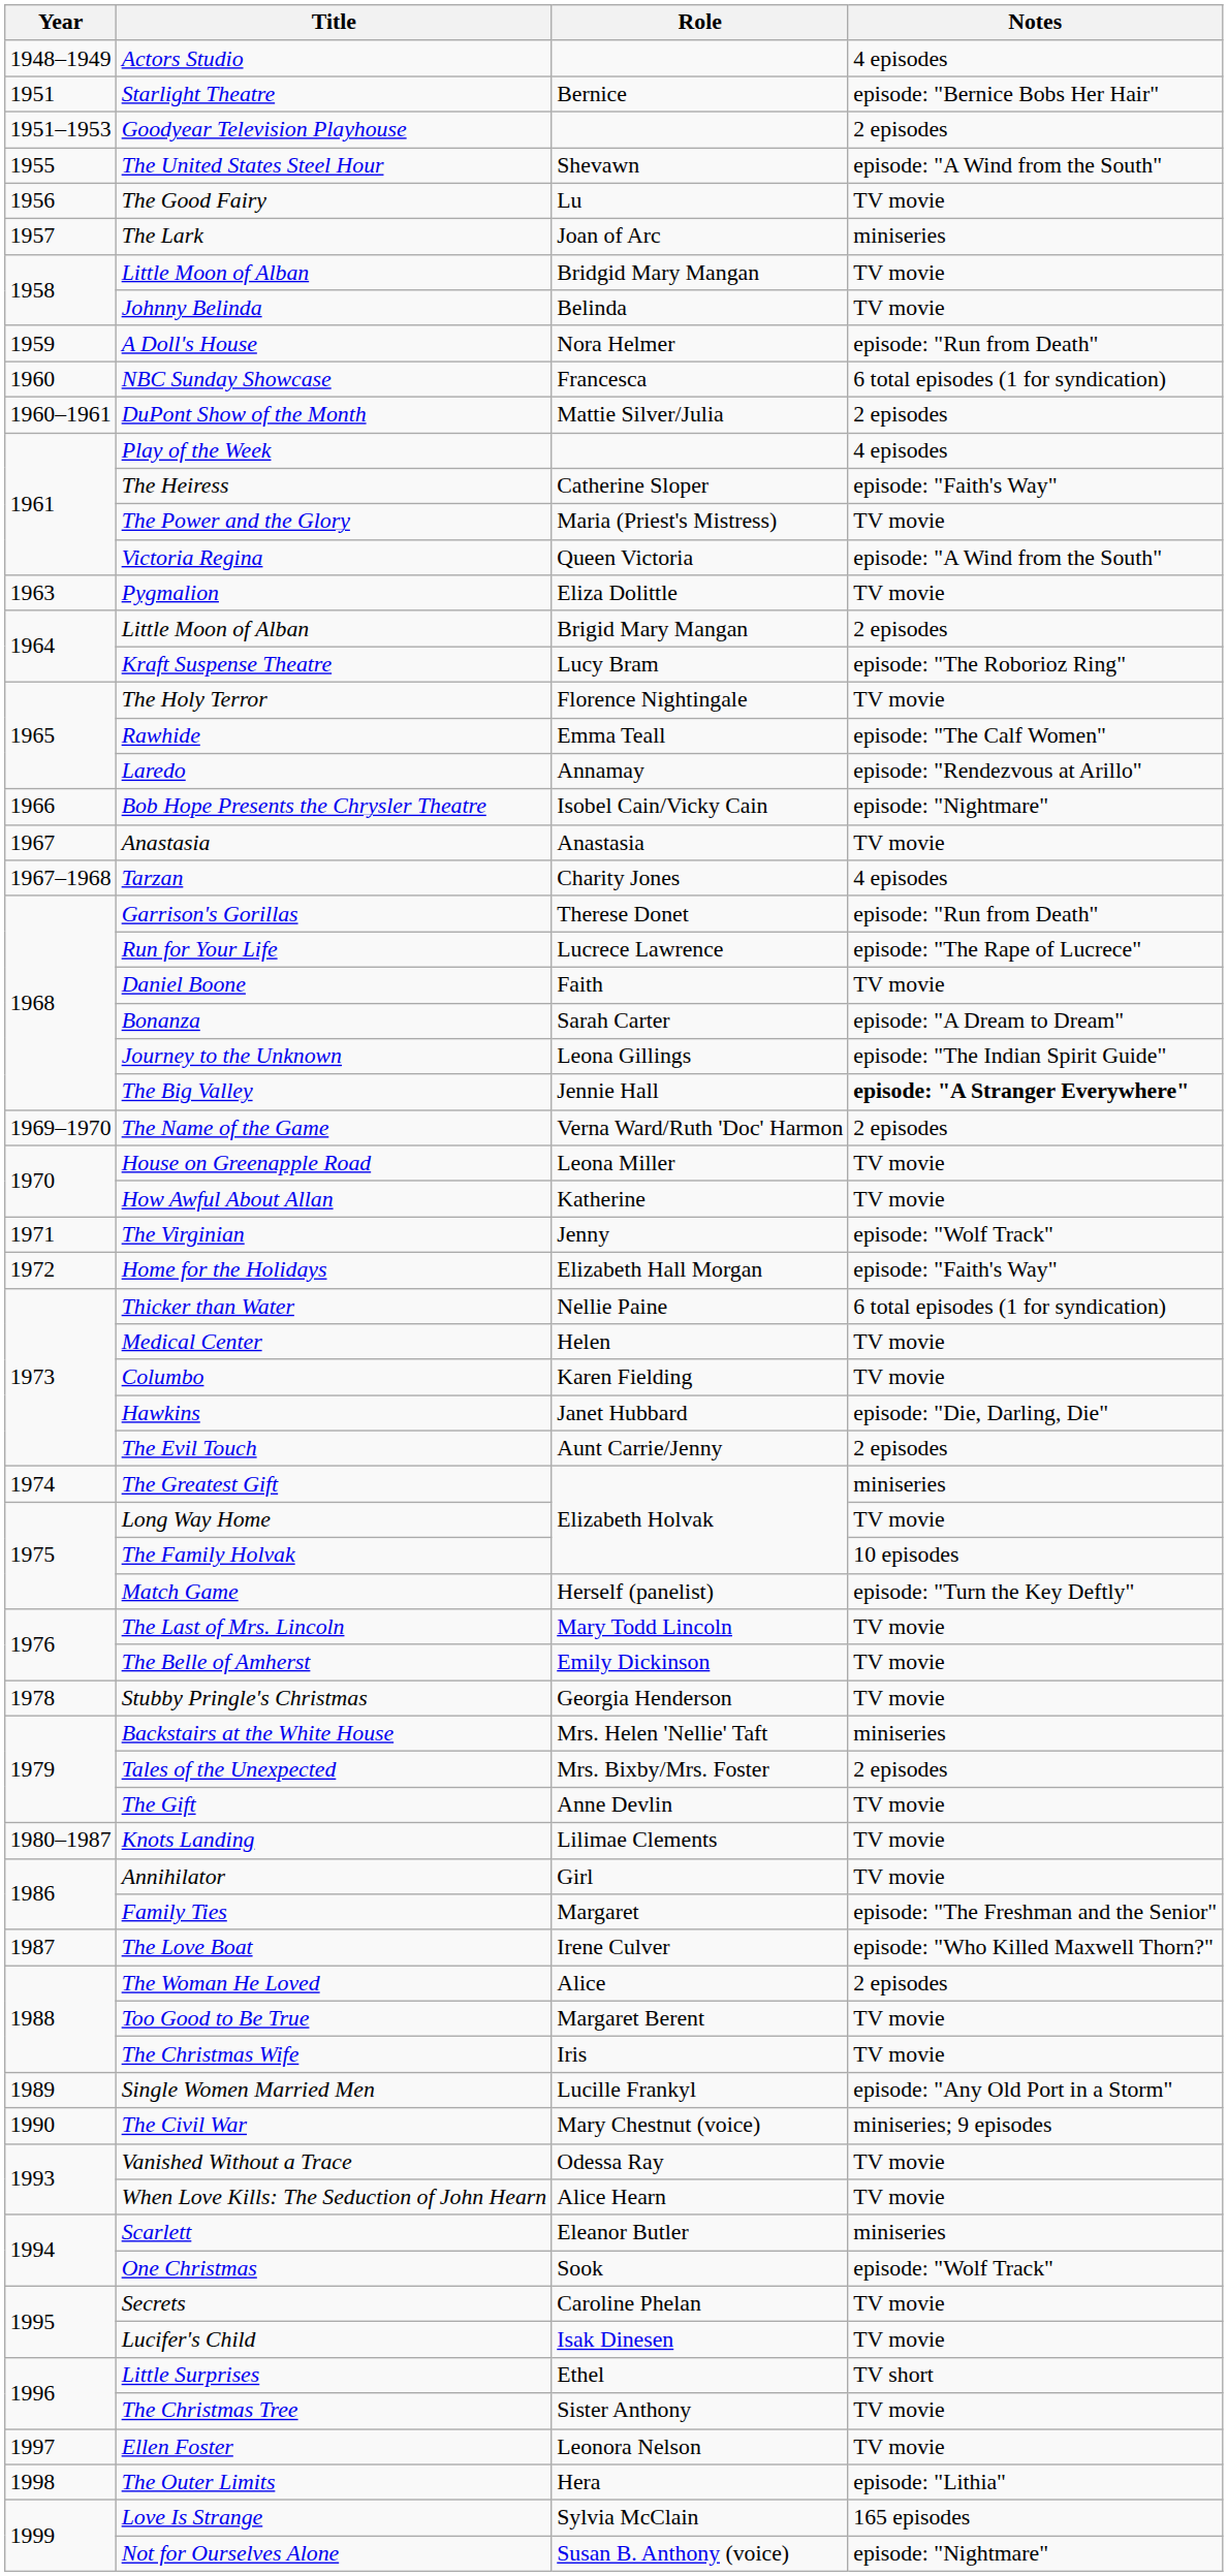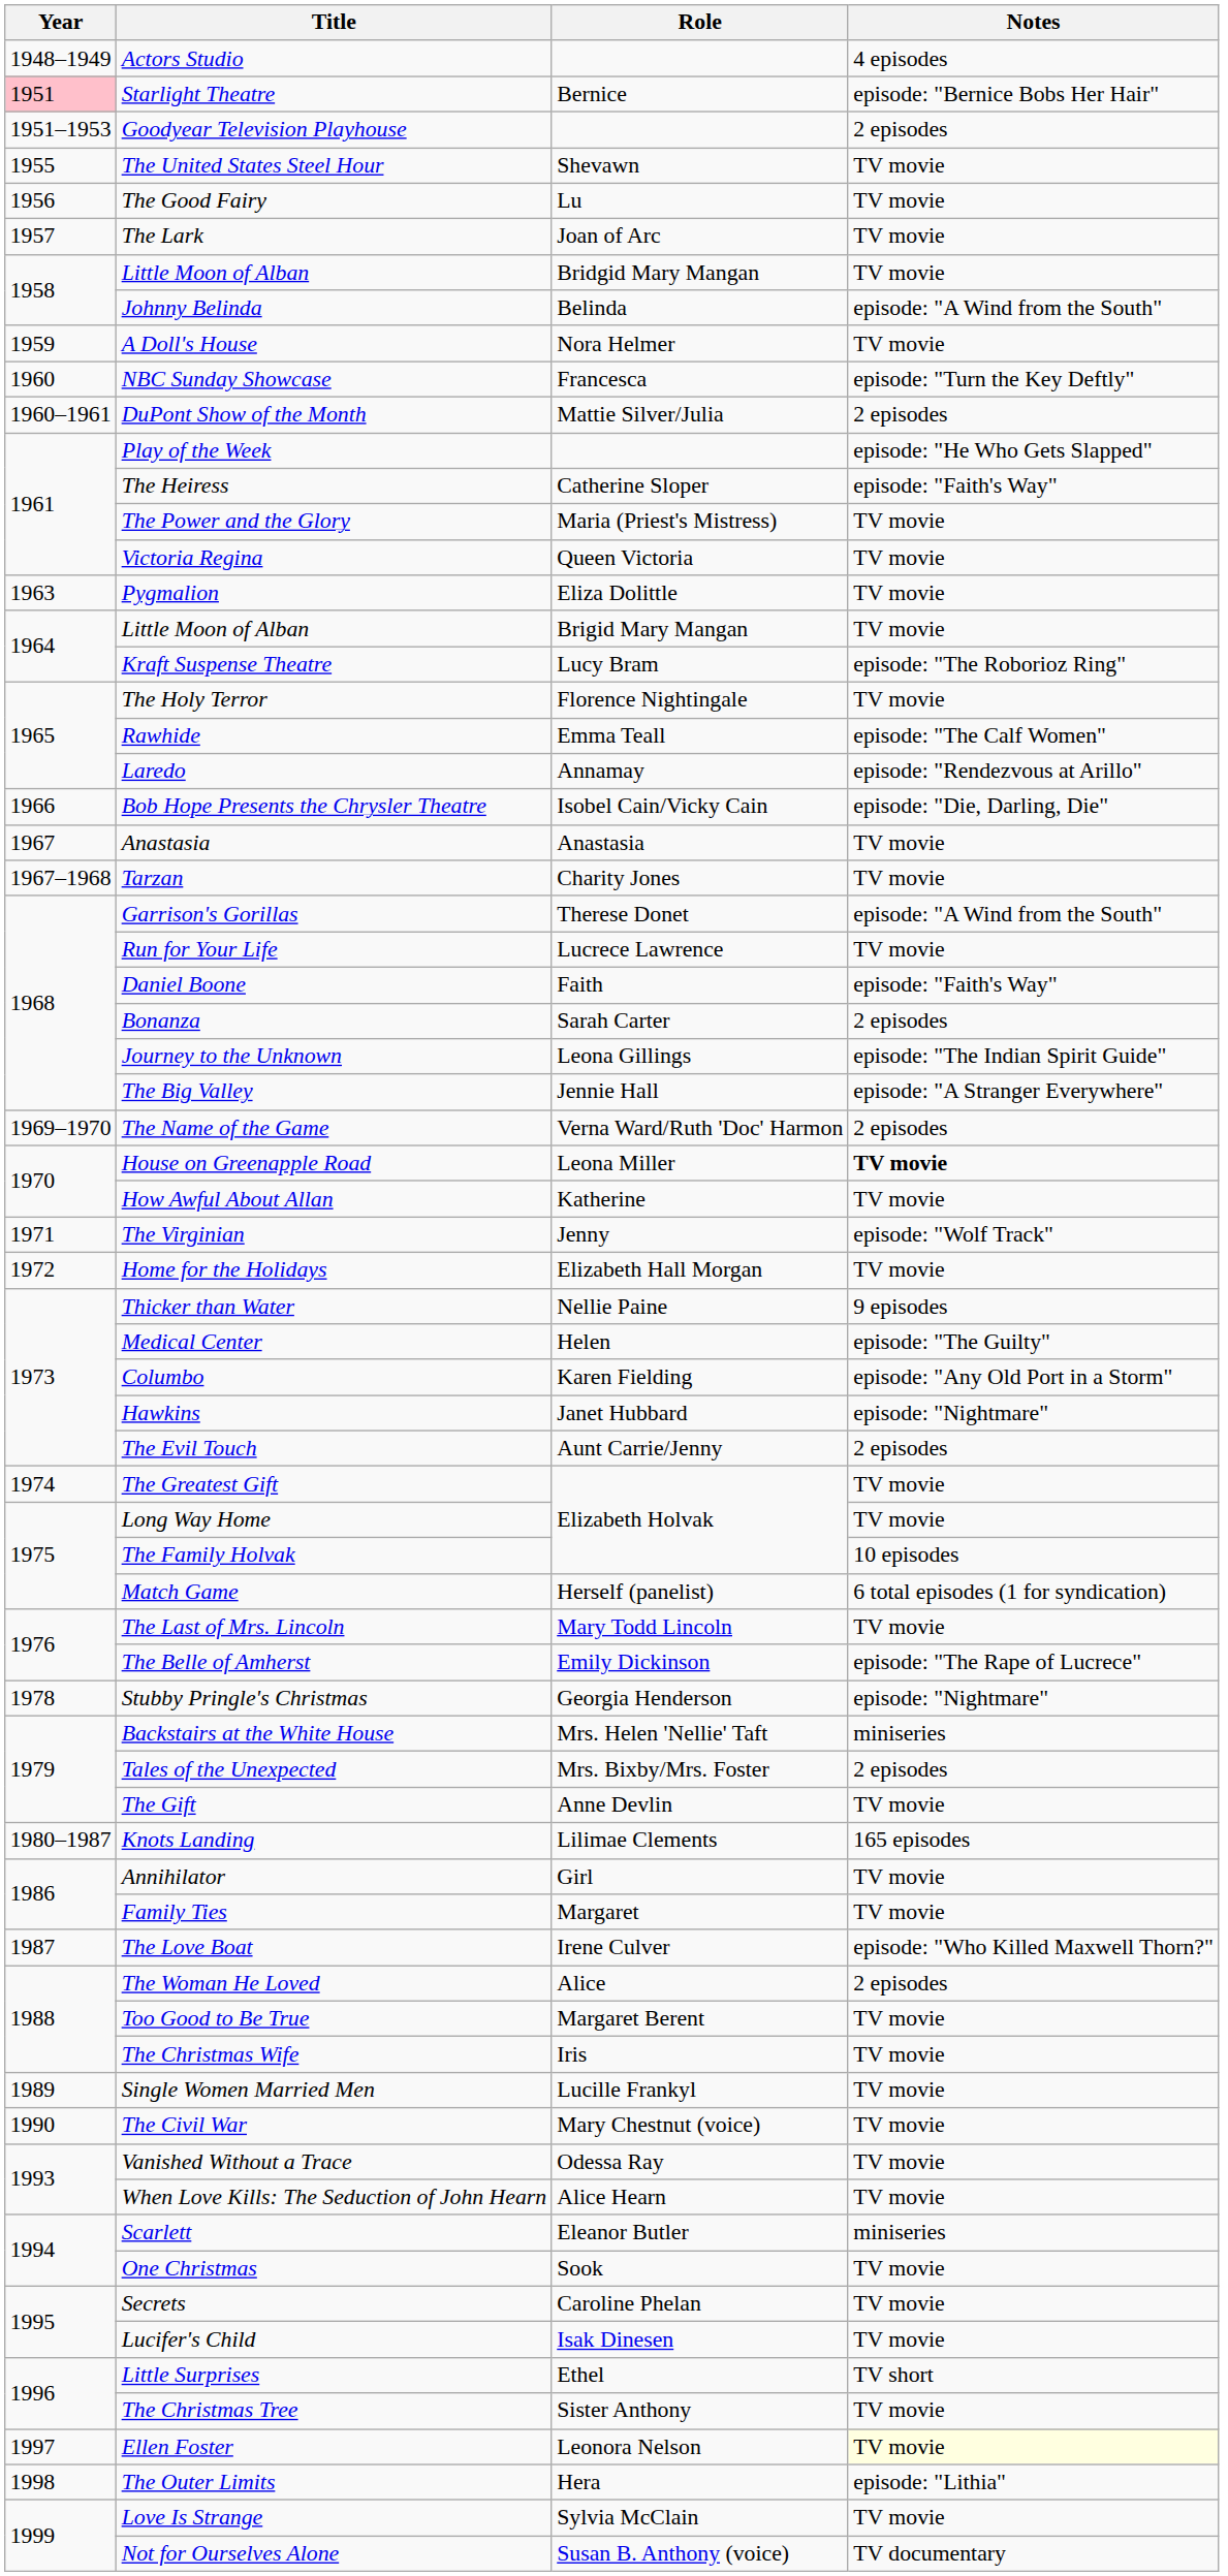Starlight Theatre | Year: no background -> pink background
The United States Steel Hour | Notes: episode: "A Wind from the South" -> TV movie
The Lark | Notes: miniseries -> TV movie
Johnny Belinda | Notes: TV movie -> episode: "A Wind from the South"
A Doll's House | Notes: episode: "Run from Death" -> TV movie
NBC Sunday Showcase | Notes: 6 total episodes (1 for syndication) -> episode: "Turn the Key Deftly"
Play of the Week | Notes: 4 episodes -> episode: "He Who Gets Slapped"
Victoria Regina | Notes: episode: "A Wind from the South" -> TV movie
Little Moon of Alban / Brigid Mary Mangan | Notes: 2 episodes -> TV movie
Bob Hope Presents the Chrysler Theatre | Notes: episode: "Nightmare" -> episode: "Die, Darling, Die"
Tarzan | Notes: 4 episodes -> TV movie
Garrison's Gorillas | Notes: episode: "Run from Death" -> episode: "A Wind from the South"
Run for Your Life | Notes: episode: "The Rape of Lucrece" -> TV movie
Daniel Boone | Notes: TV movie -> episode: "Faith's Way"
Bonanza | Notes: episode: "A Dream to Dream" -> 2 episodes
The Big Valley | Notes: bold -> normal
House on Greenapple Road | Notes: normal -> bold
Home for the Holidays | Notes: episode: "Faith's Way" -> TV movie
Thicker than Water | Notes: 6 total episodes (1 for syndication) -> 9 episodes
Medical Center | Notes: TV movie -> episode: "The Guilty"
Columbo | Notes: TV movie -> episode: "Any Old Port in a Storm"
Hawkins | Notes: episode: "Die, Darling, Die" -> episode: "Nightmare"
The Greatest Gift | Notes: miniseries -> TV movie
Match Game | Notes: episode: "Turn the Key Deftly" -> 6 total episodes (1 for syndication)
The Belle of Amherst | Notes: TV movie -> episode: "The Rape of Lucrece"
Stubby Pringle's Christmas | Notes: TV movie -> episode: "Nightmare"
Knots Landing | Notes: TV movie -> 165 episodes
Family Ties | Notes: episode: "The Freshman and the Senior" -> TV movie
Single Women Married Men | Notes: episode: "Any Old Port in a Storm" -> TV movie
The Civil War | Notes: miniseries; 9 episodes -> TV movie
One Christmas | Notes: episode: "Wolf Track" -> TV movie
Ellen Foster | Notes: no background -> lightyellow background
Love Is Strange | Notes: 165 episodes -> TV movie
Not for Ourselves Alone | Notes: episode: "Nightmare" -> TV documentary
